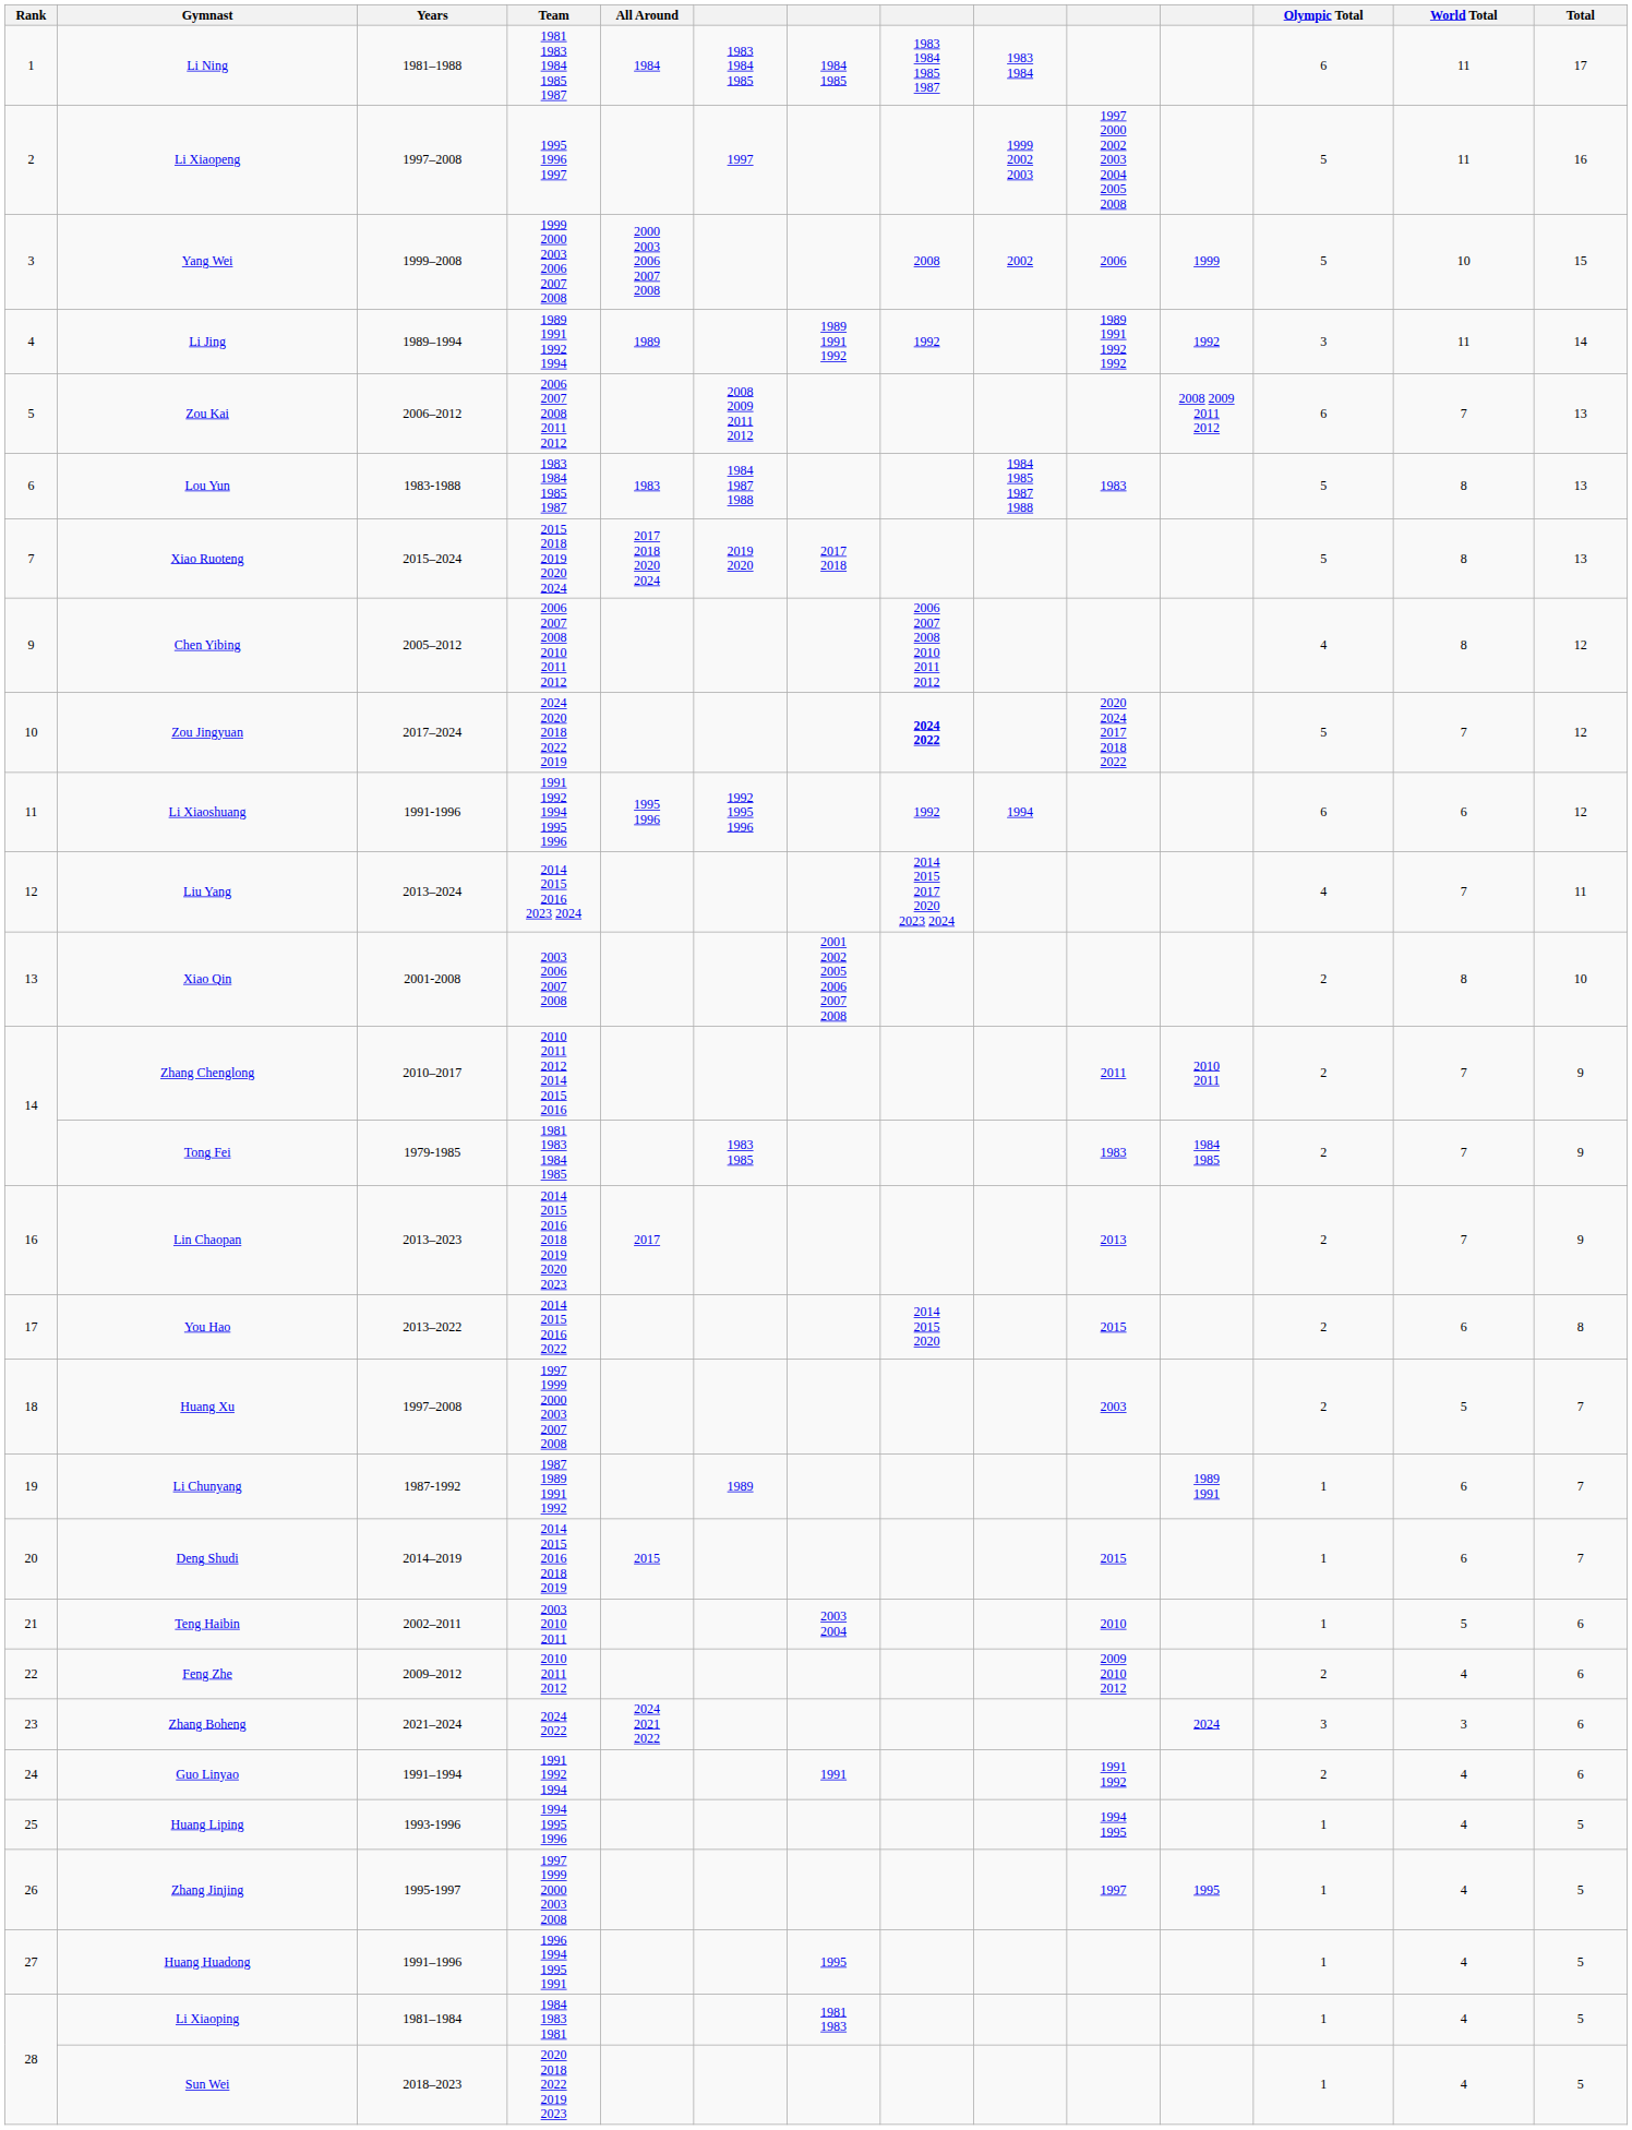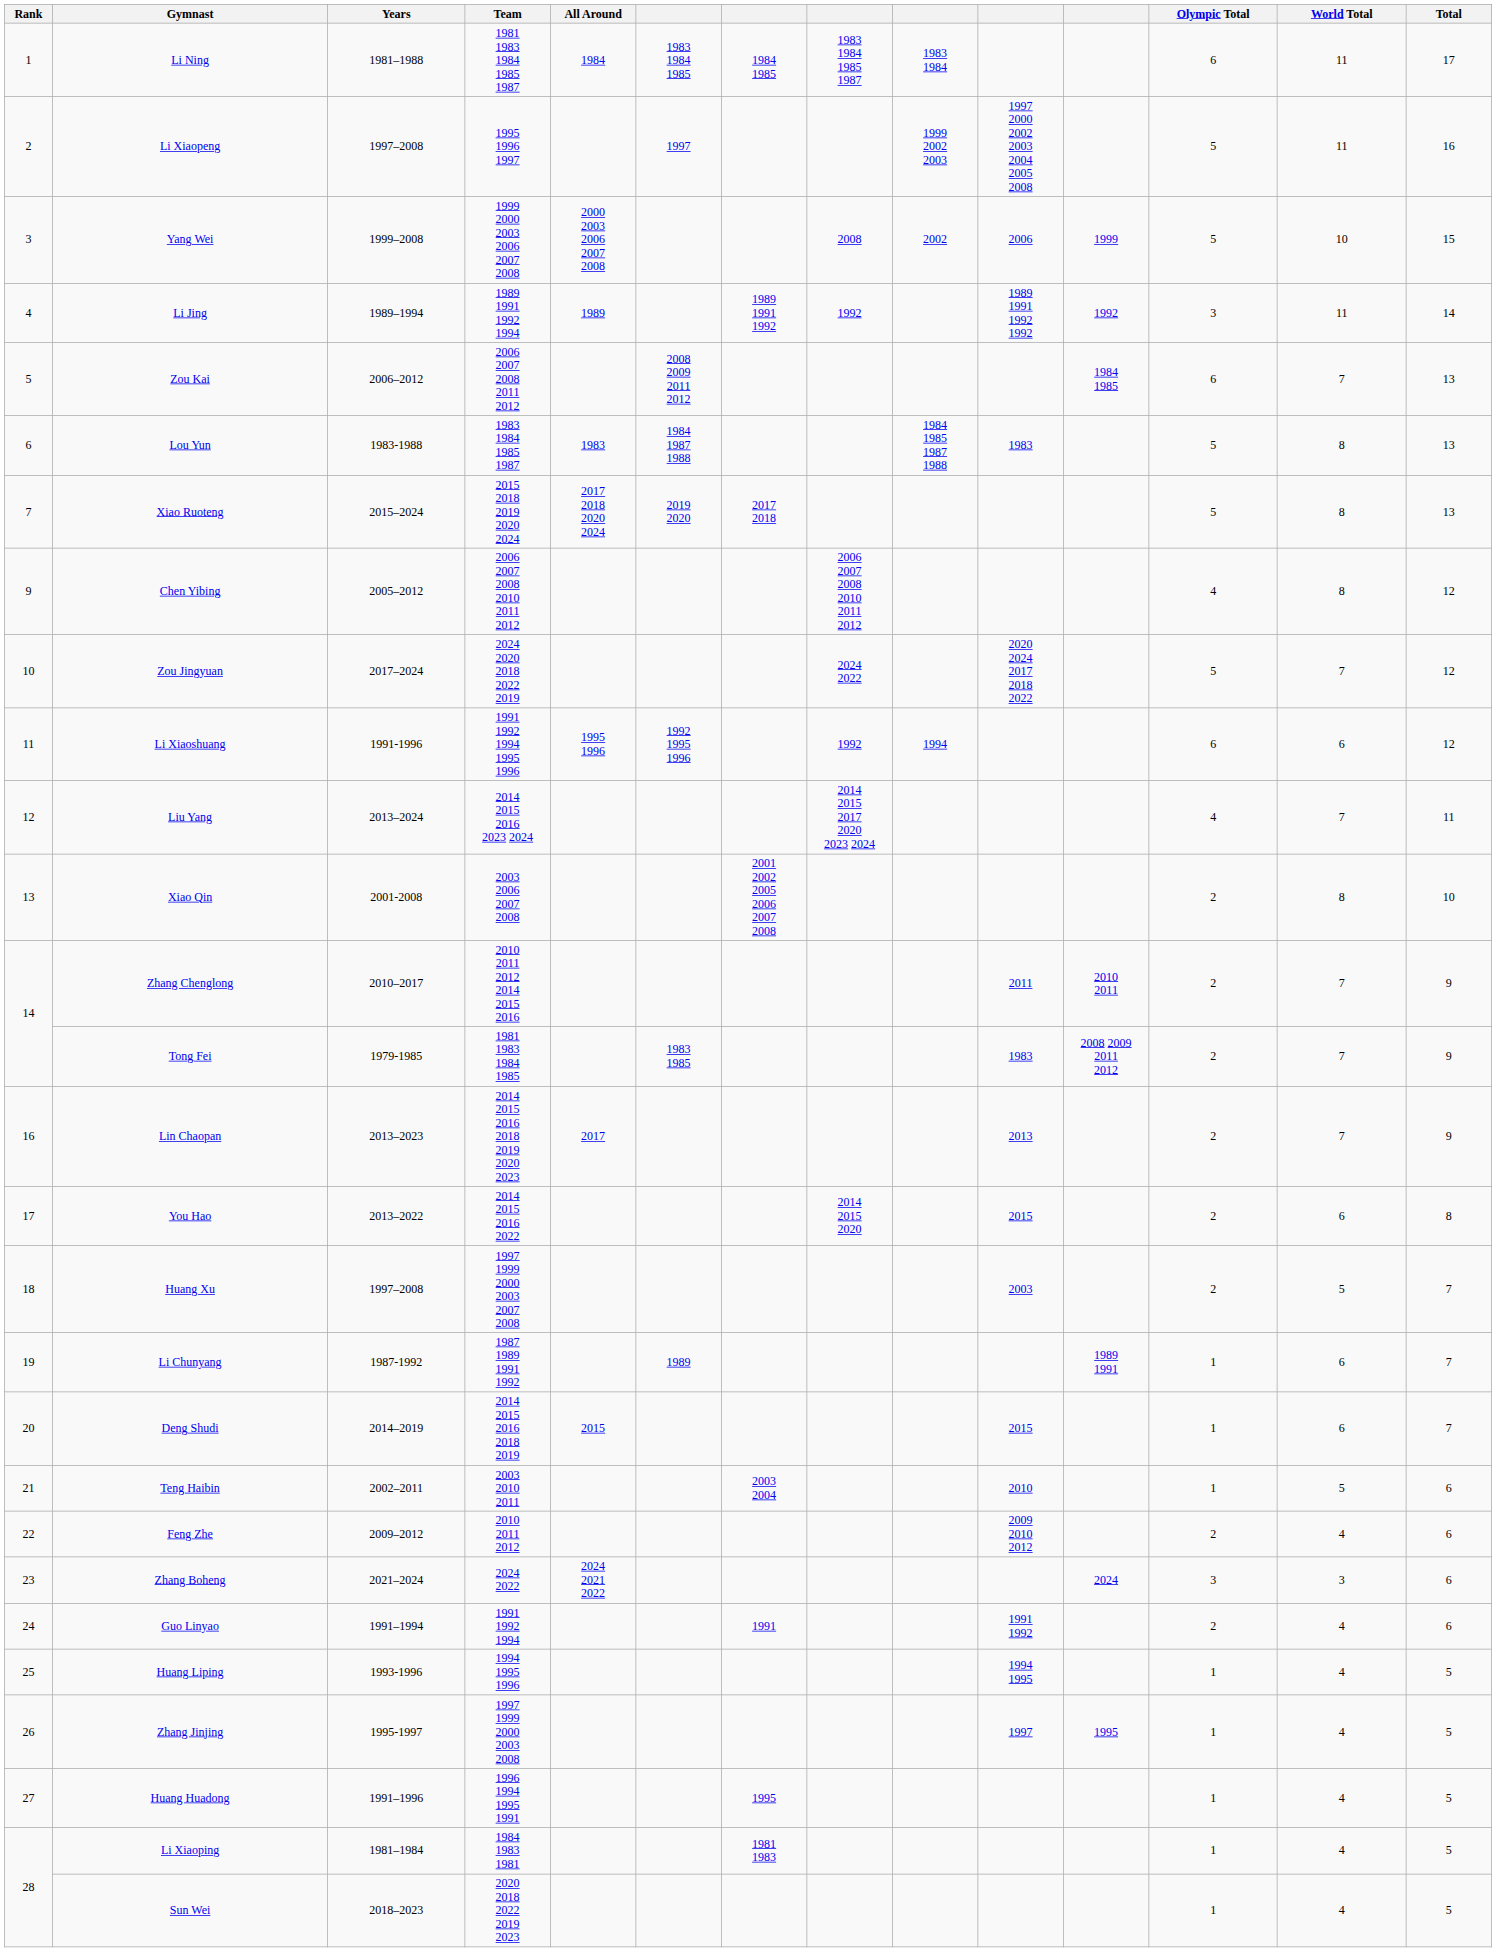Zou Kai | column 11: 2008 2009 2011 2012 -> 1984 1985
Zou Jingyuan | column 8: bold -> normal
Tong Fei | column 11: 1984 1985 -> 2008 2009 2011 2012
